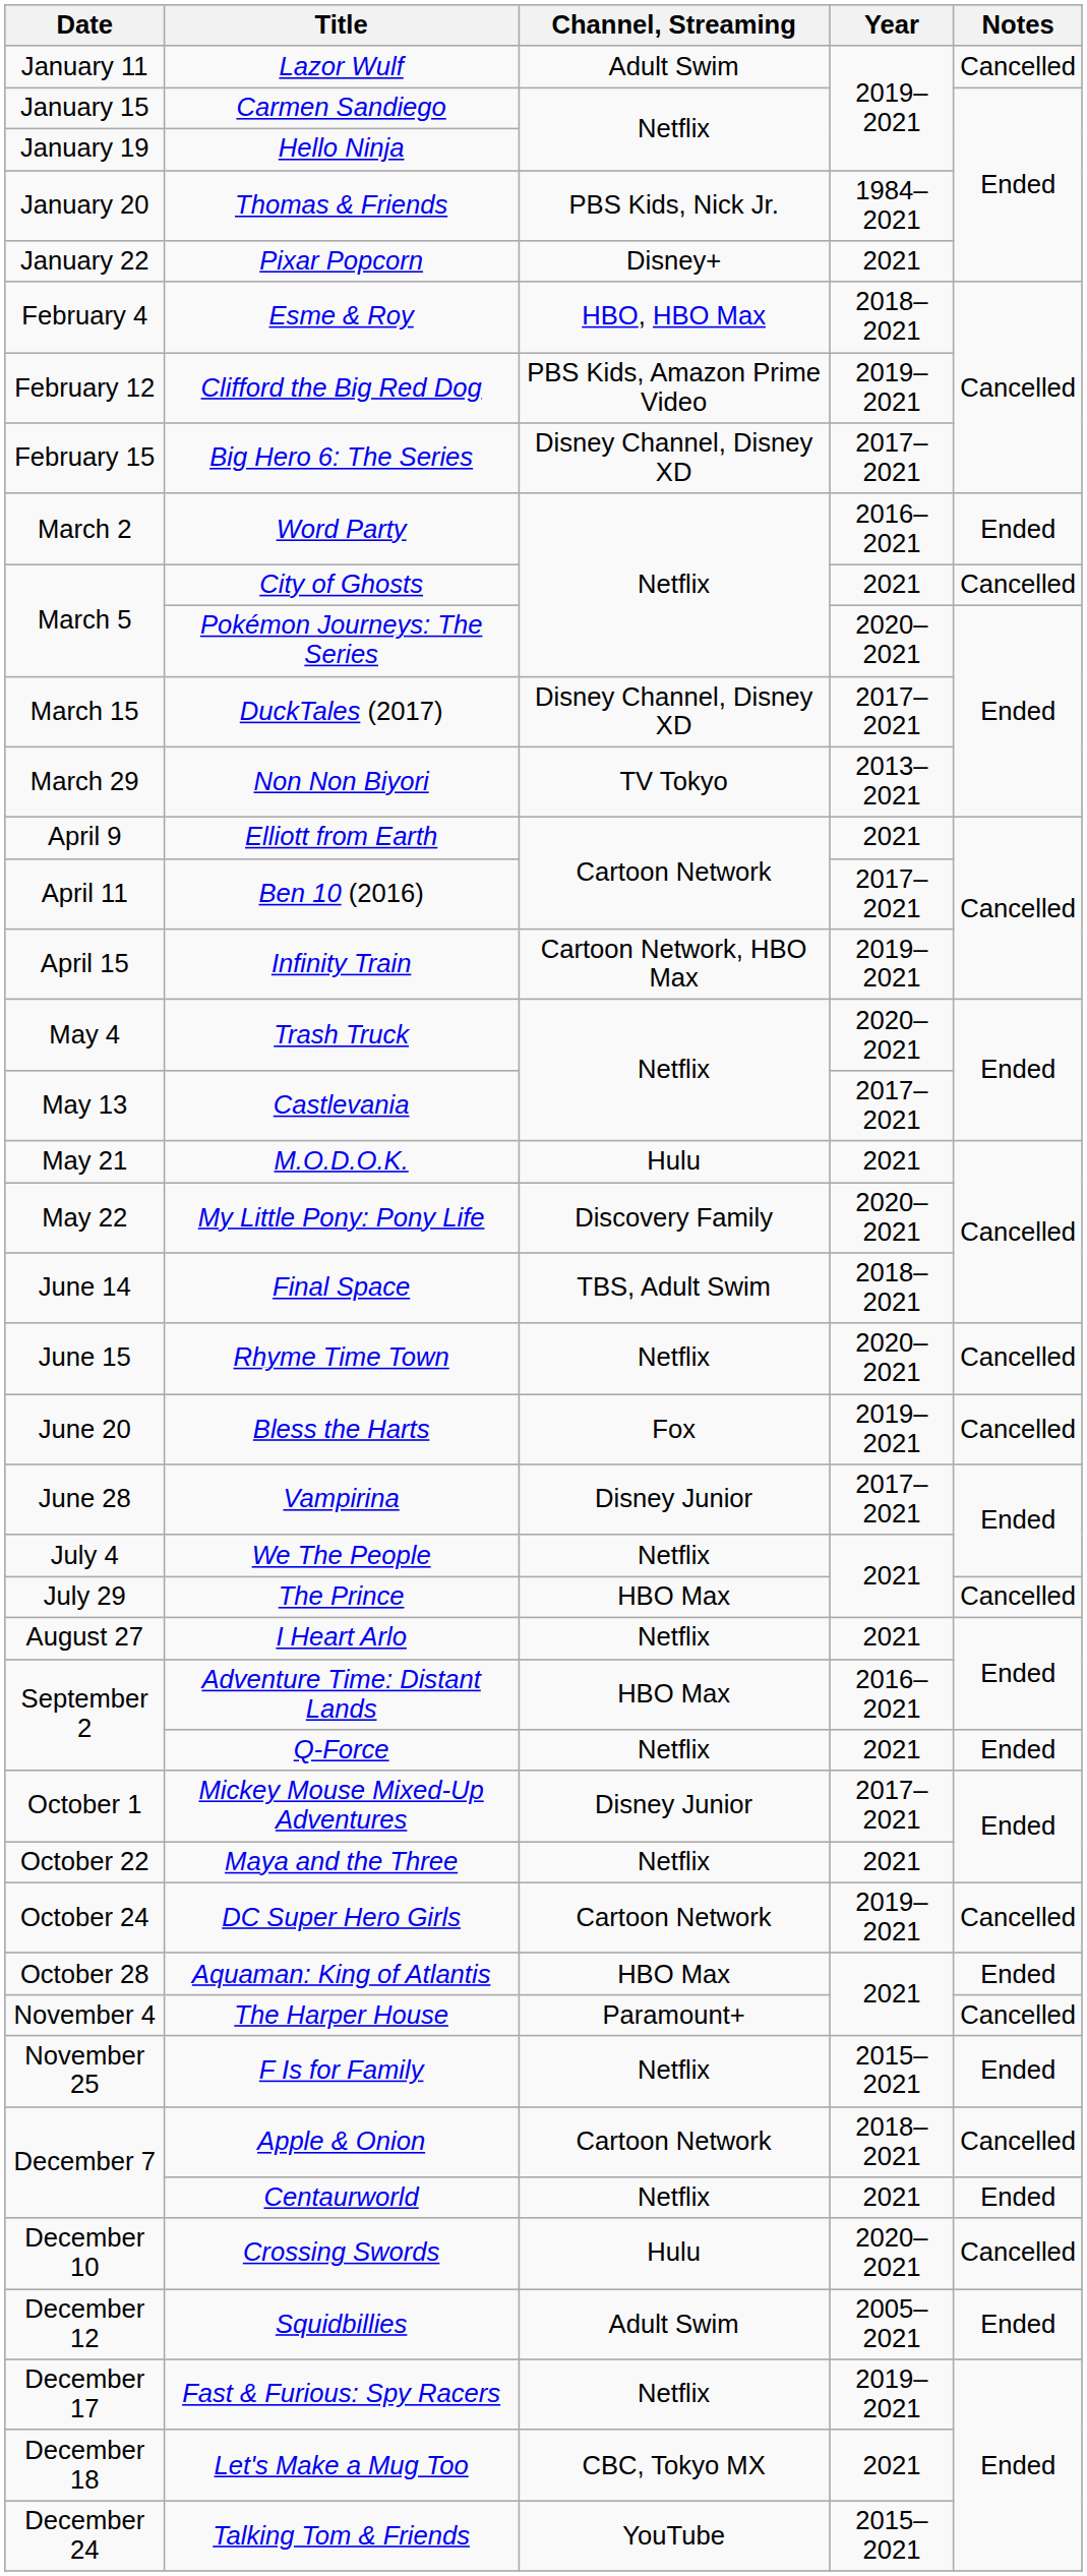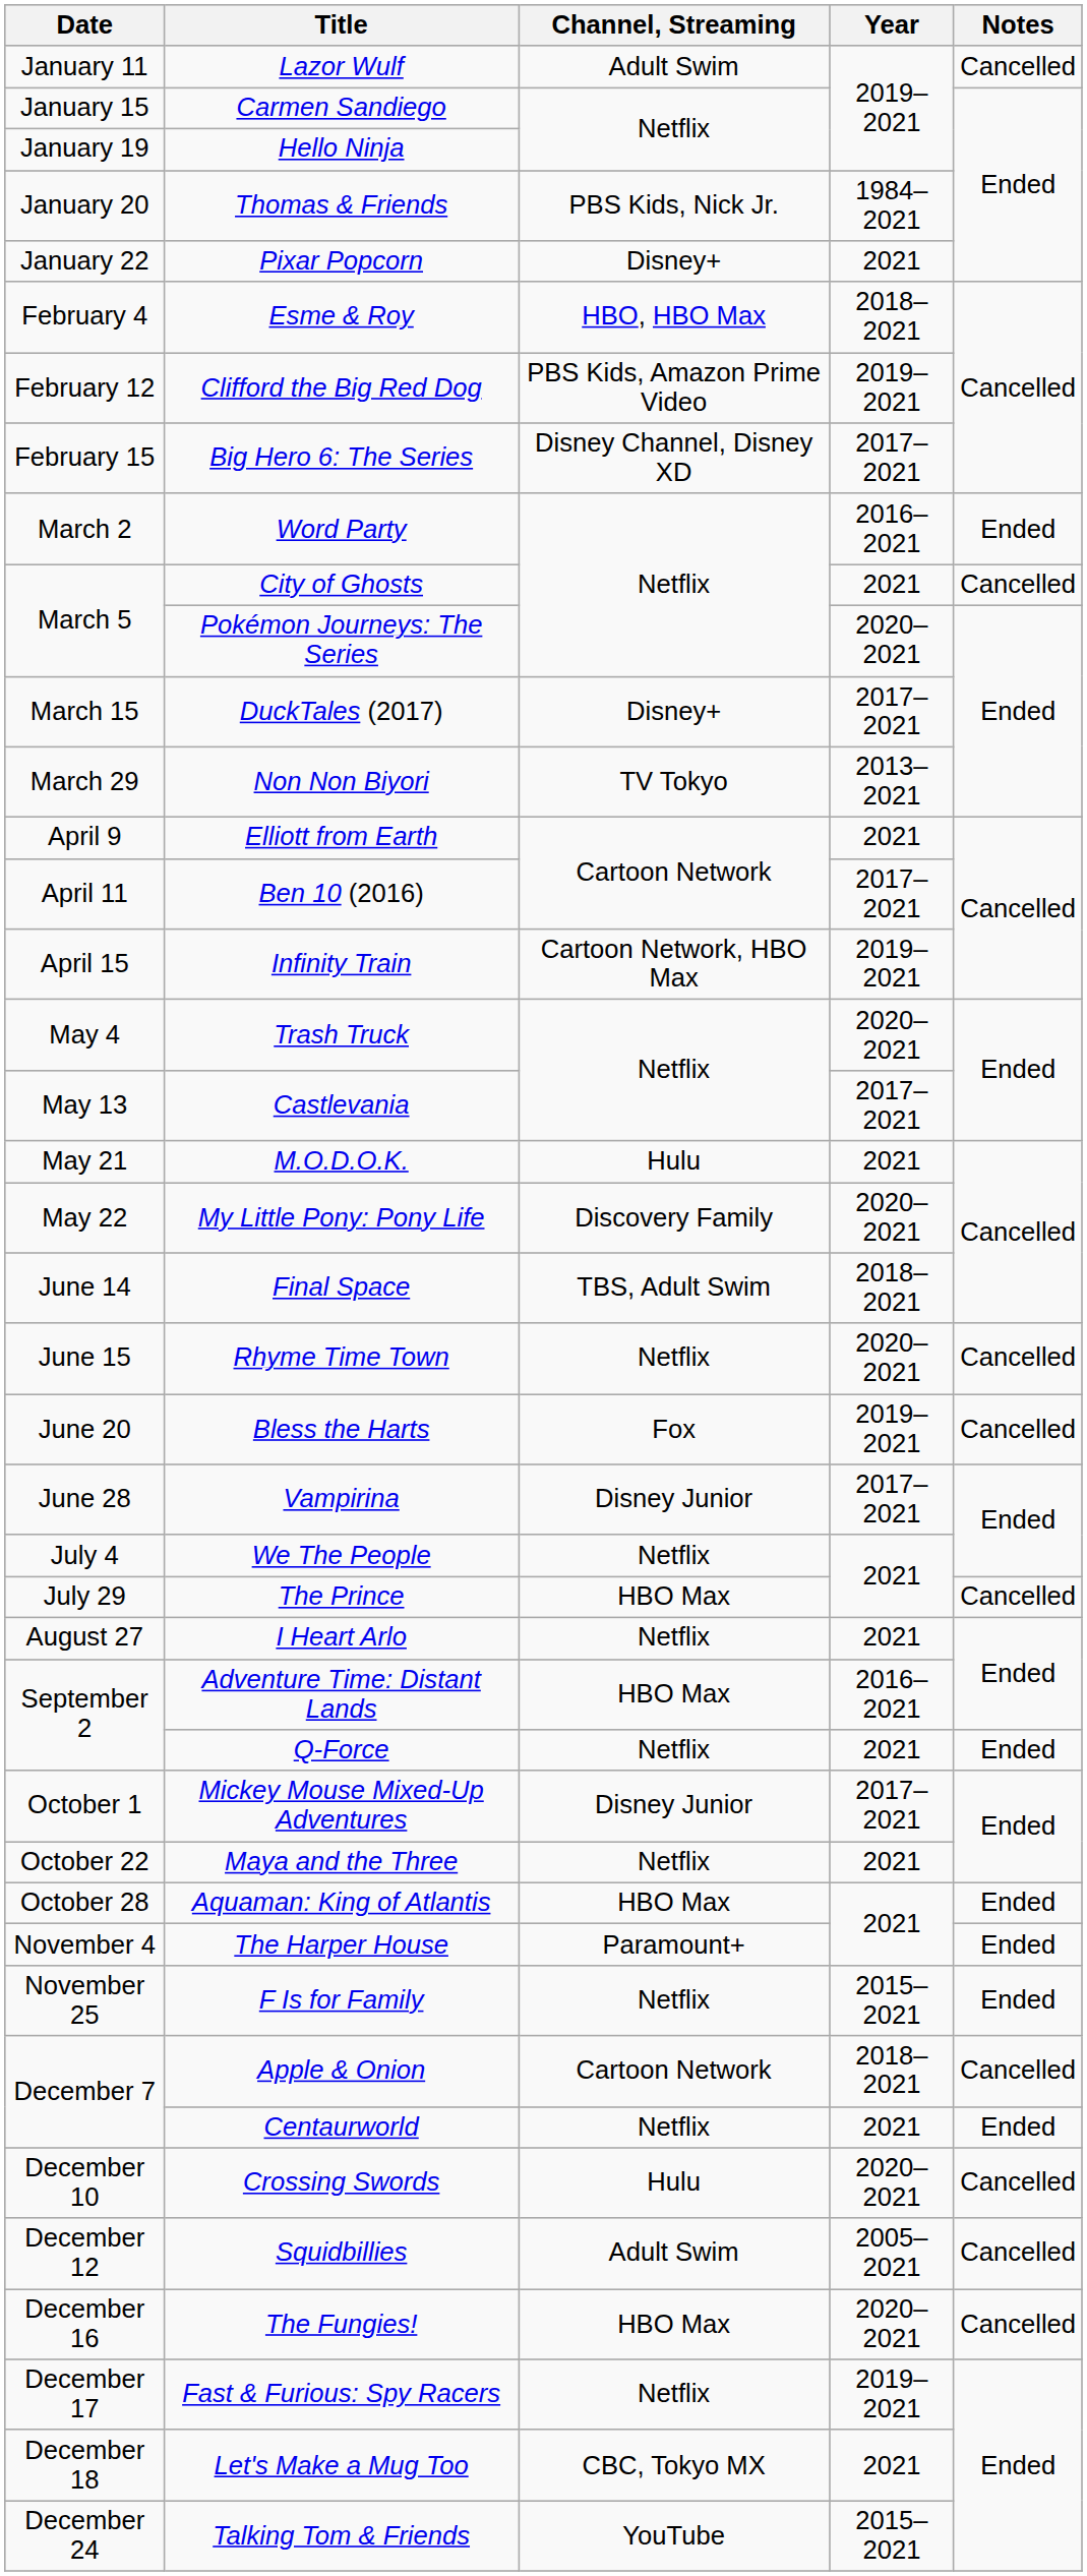DuckTales (2017) | Channel, Streaming: Disney Channel, Disney XD -> Disney+
- row: October 24 | DC Super Hero Girls | Cartoon Network | 2019–2021 | Cancelled
The Harper House | Notes: Cancelled -> Ended
Squidbillies | Notes: Ended -> Cancelled
+ row: December 16 | The Fungies! | HBO Max | 2020–2021 | Cancelled
